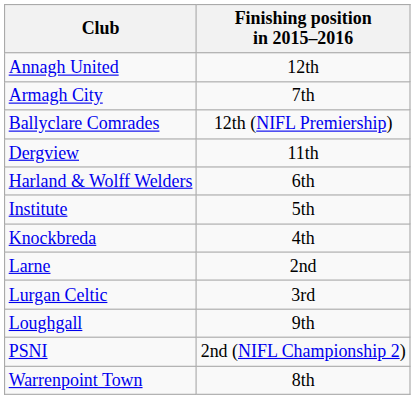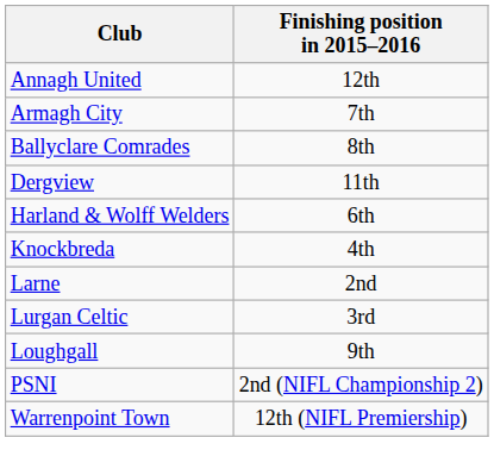Ballyclare Comrades | Finishing position in 2015–2016: 12th (NIFL Premiership) -> 8th
- row: Institute | 5th
Warrenpoint Town | Finishing position in 2015–2016: 8th -> 12th (NIFL Premiership)
